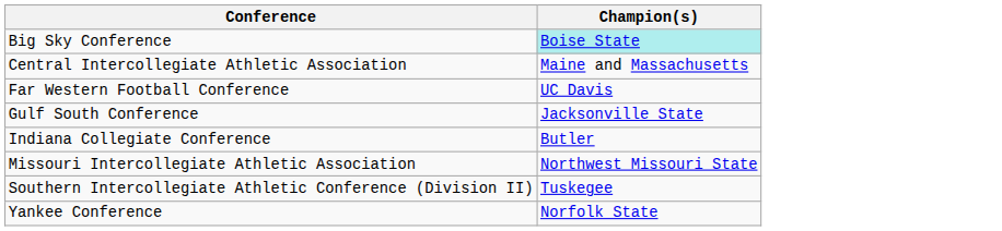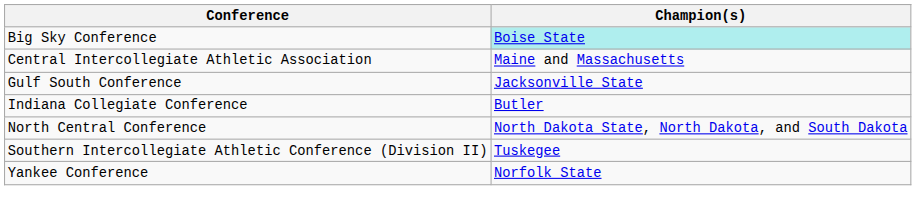- row: Far Western Football Conference | UC Davis
- row: Missouri Intercollegiate Athletic Association | Northwest Missouri State
+ row: North Central Conference | North Dakota State, North Dakota, and South Dakota
